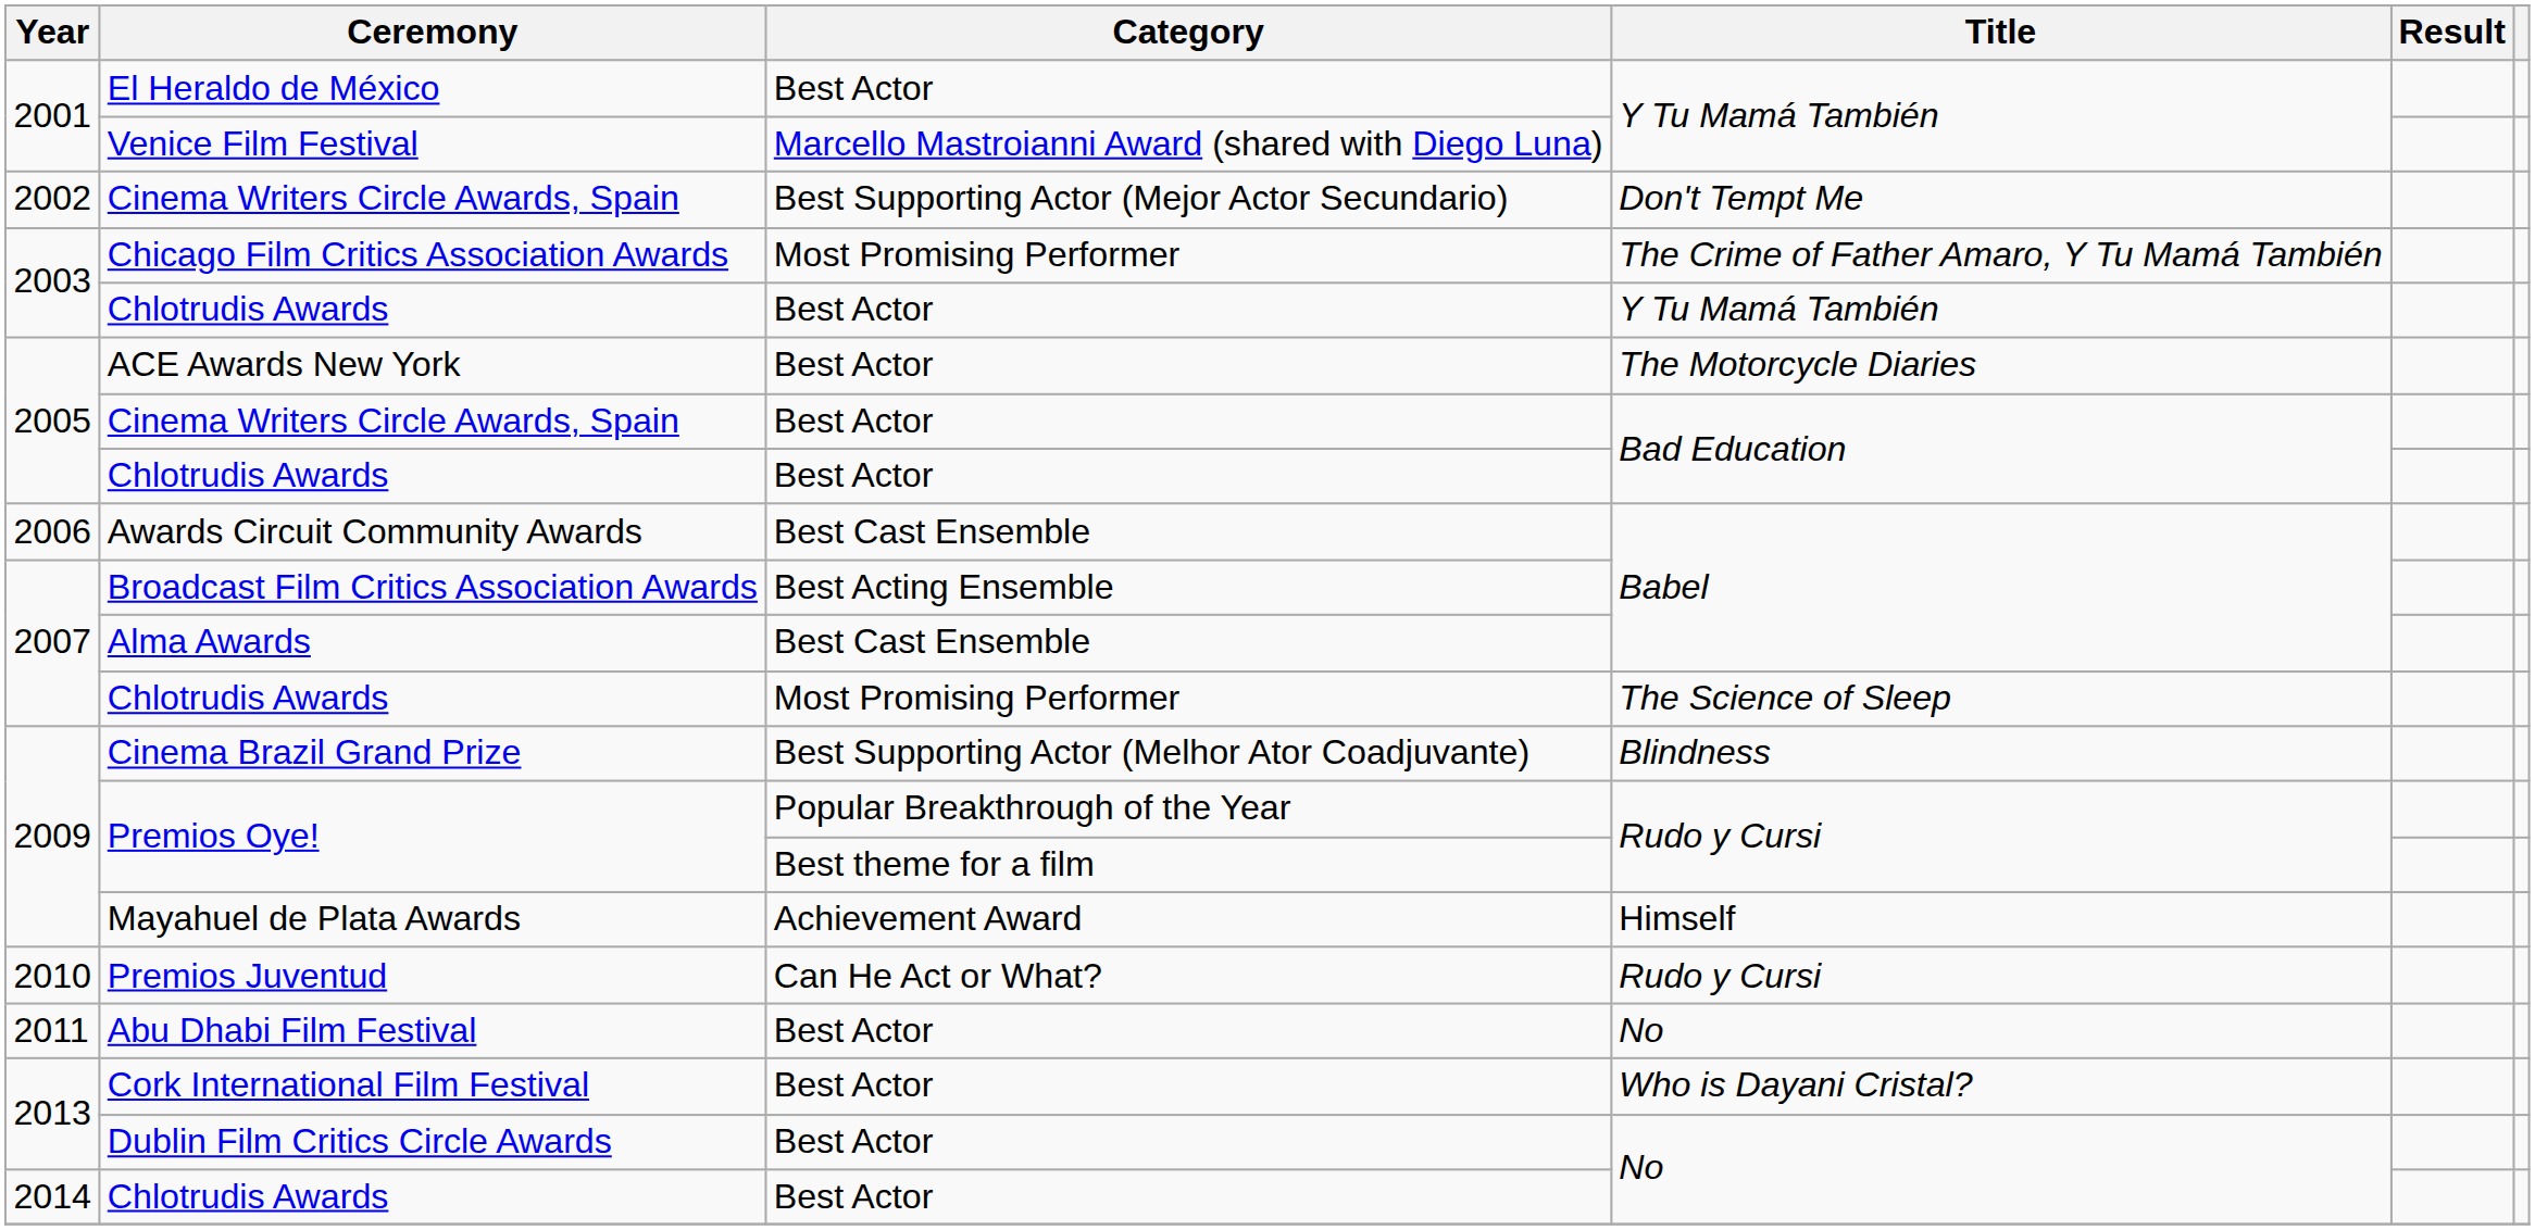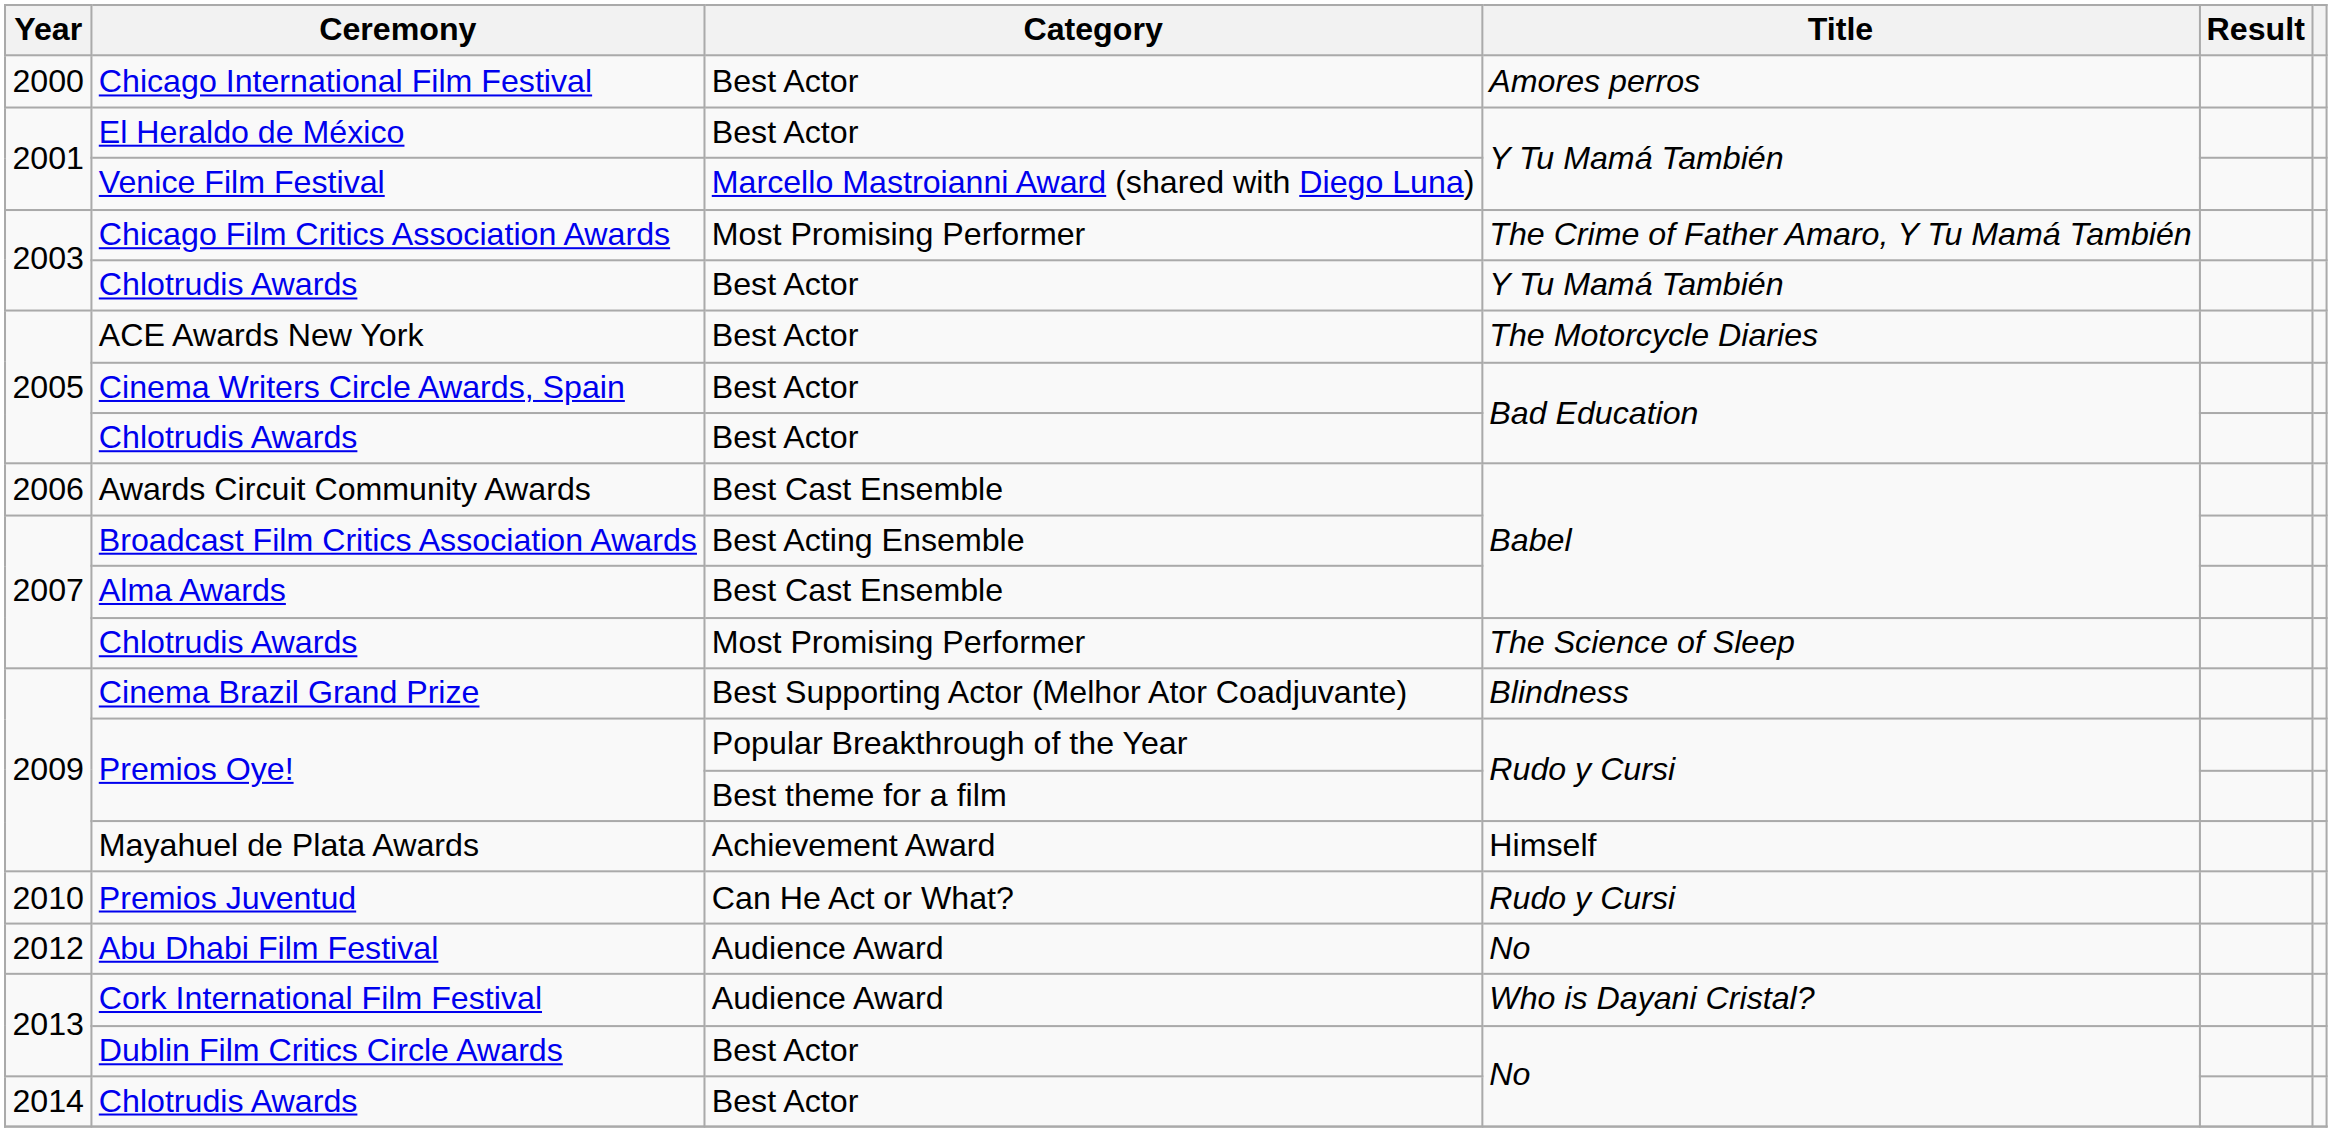+ row: 2000 | Chicago International Film Festival | Best Actor | Amores perros
- row: 2002 | Cinema Writers Circle Awards, Spain | Best Supporting Actor (Mejor Actor Secundario) | Don't Tempt Me
Abu Dhabi Film Festival | Year: 2011 -> 2012
Abu Dhabi Film Festival | Category: Best Actor -> Audience Award
Cork International Film Festival | Category: Best Actor -> Audience Award
